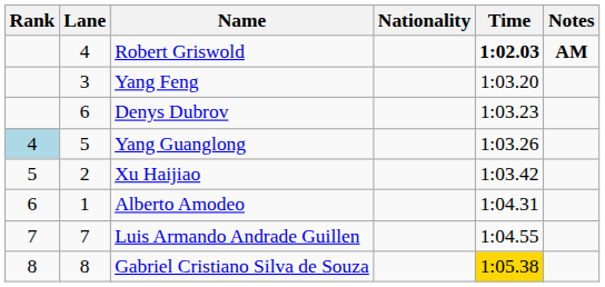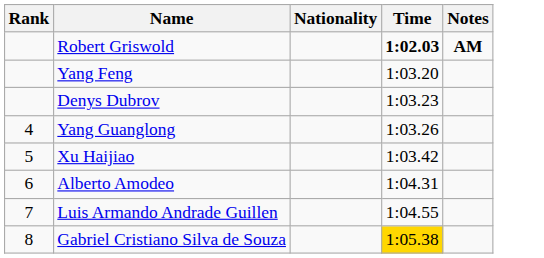- column: Lane | 4 | 3 | 6 | 5 | 2 | 1 | 7 | 8
Yang Guanglong | Rank: lightblue background -> no background
